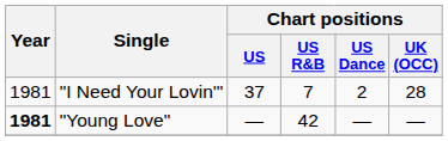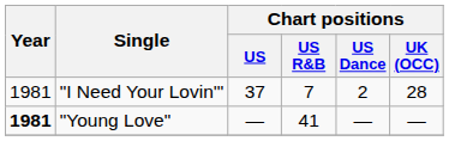"Young Love" | Chart positions / US R&B: 42 -> 41
